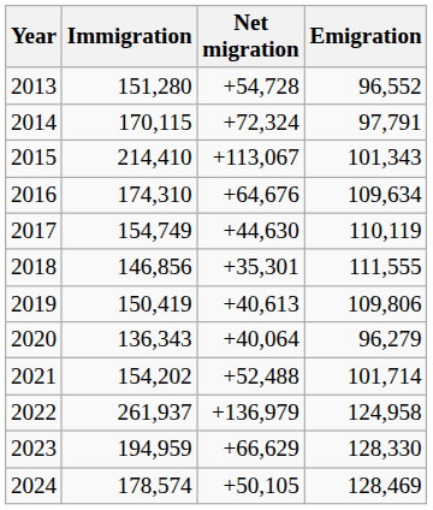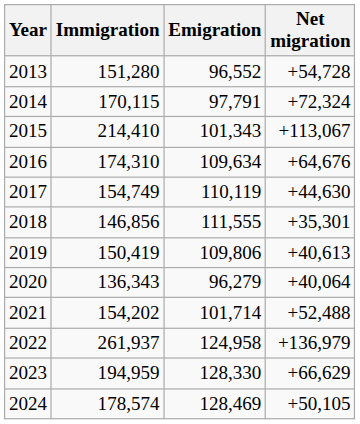columns swapped: Emigration <-> Net migration
